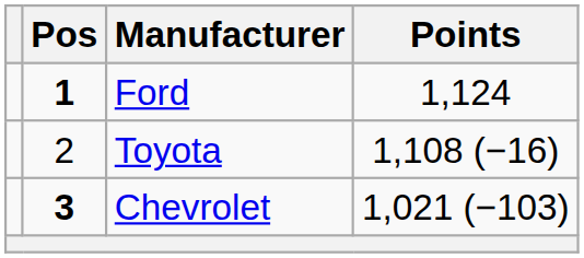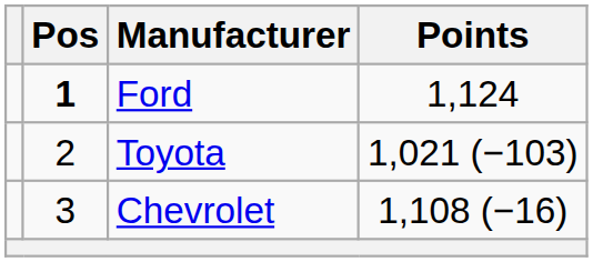Toyota | Points: 1,108 (−16) -> 1,021 (−103)
Chevrolet | Pos: bold -> normal
Chevrolet | Points: 1,021 (−103) -> 1,108 (−16)
